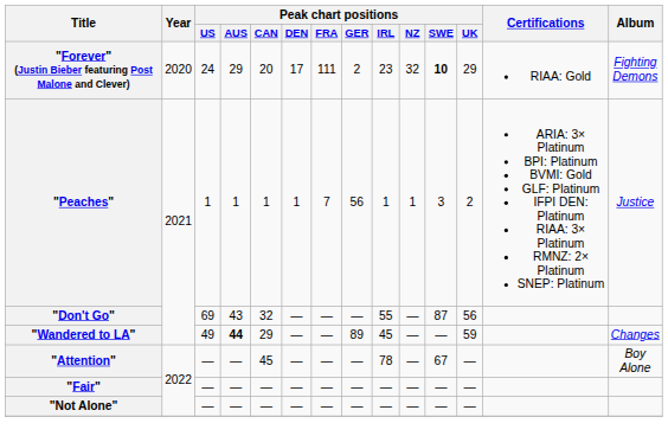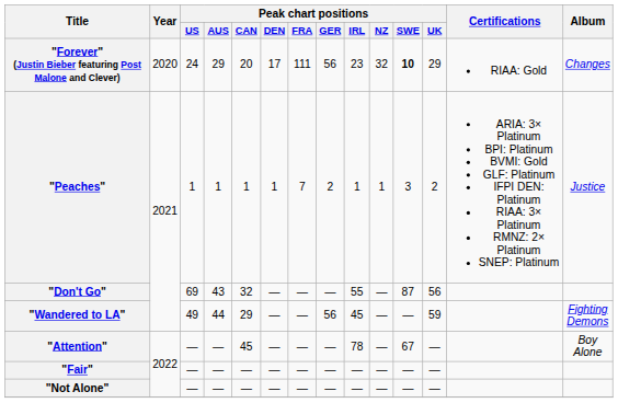"Forever" (Justin Bieber featuring Post Malone and Clever) | Peak chart positions / GER: 2 -> 56
"Forever" (Justin Bieber featuring Post Malone and Clever) | Album: Fighting Demons -> Changes
"Peaches" | Peak chart positions / GER: 56 -> 2
"Wandered to LA" | Peak chart positions / AUS: bold -> normal
"Wandered to LA" | Peak chart positions / GER: 89 -> 56
"Wandered to LA" | Album: Changes -> Fighting Demons
